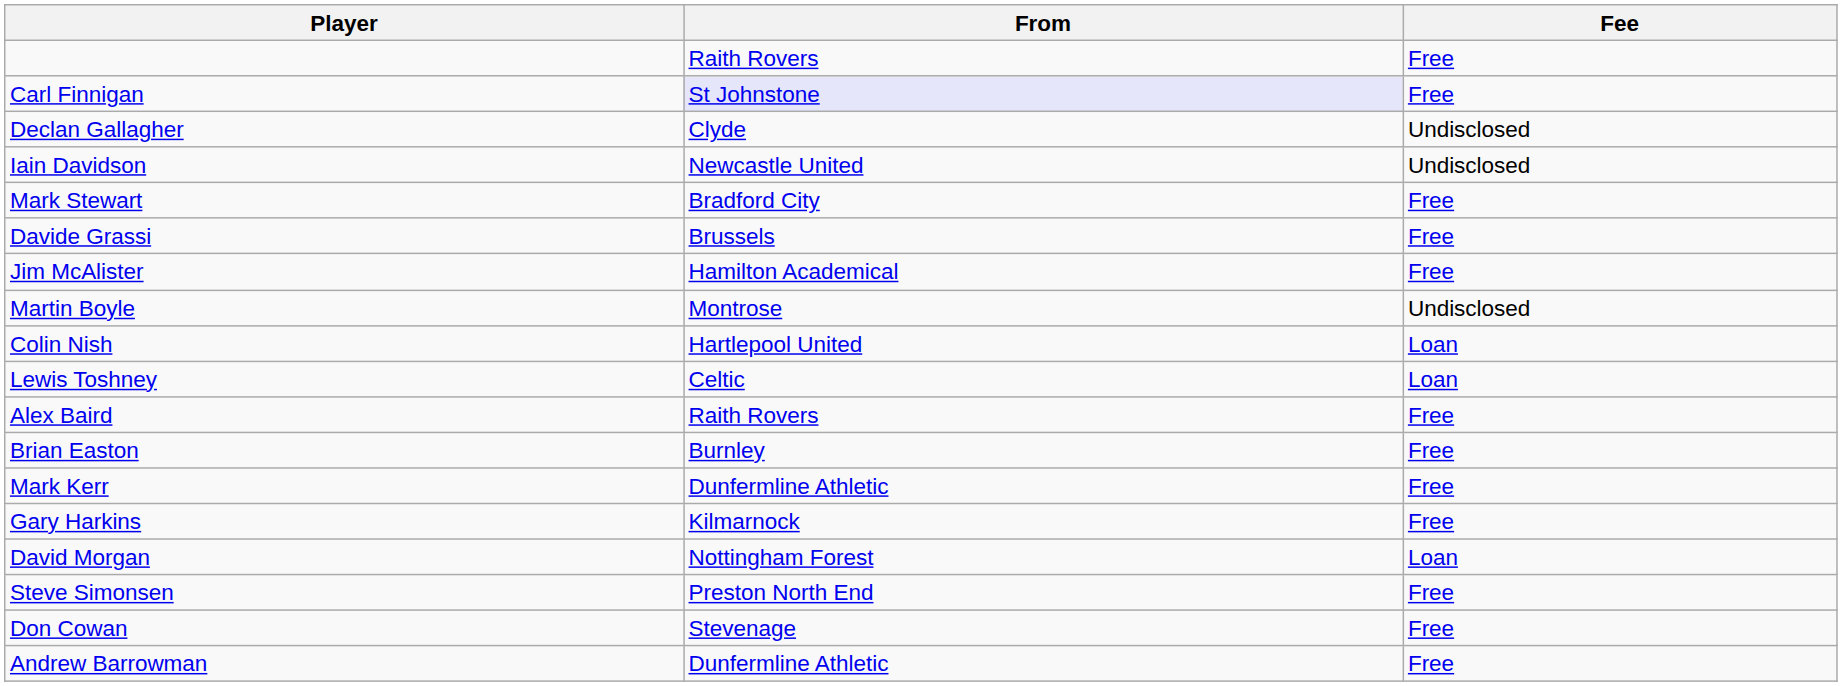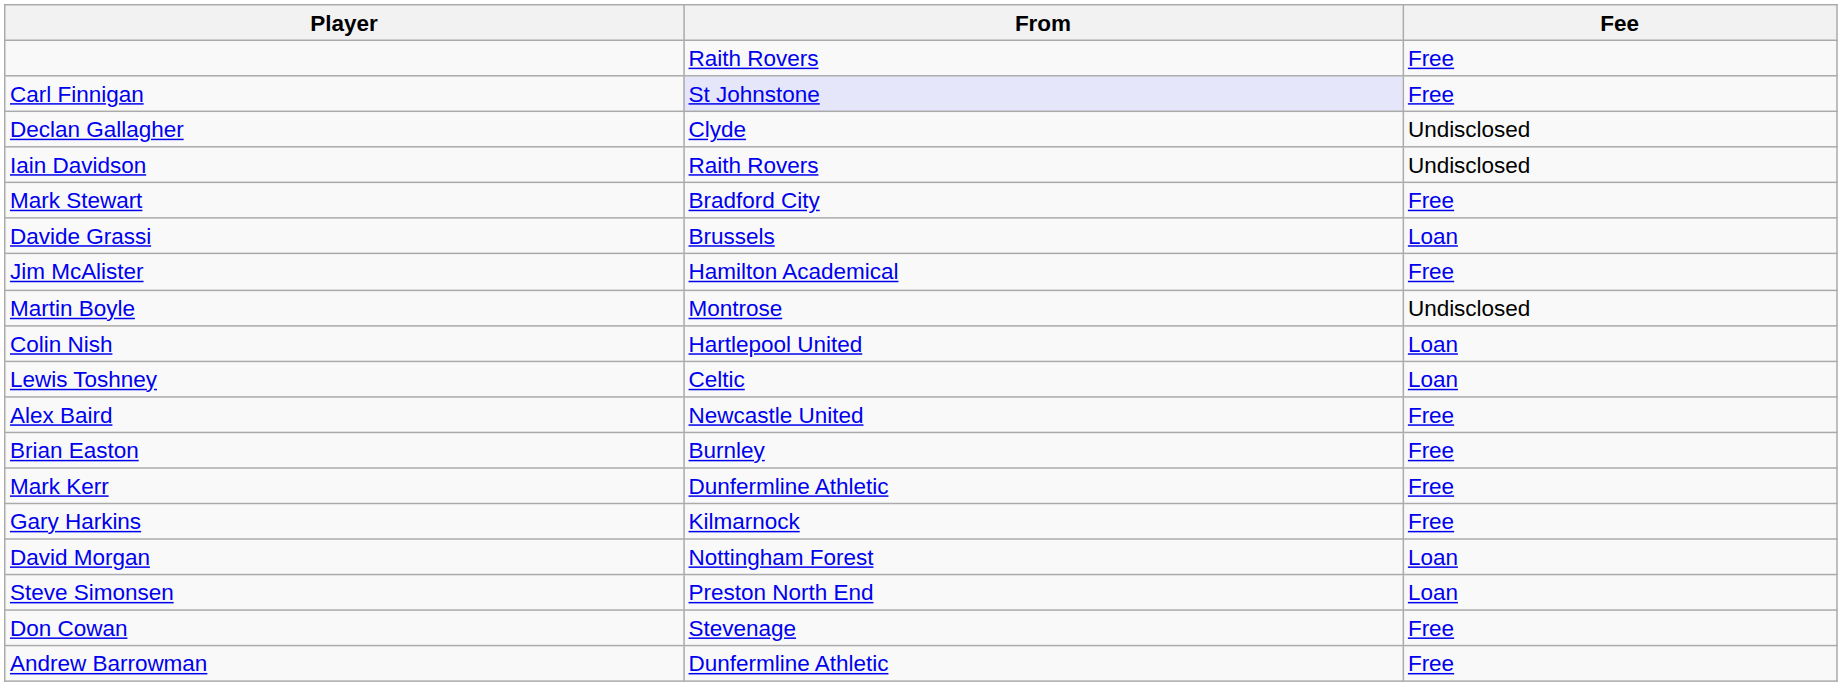Iain Davidson | From: Newcastle United -> Raith Rovers
Davide Grassi | Fee: Free -> Loan
Alex Baird | From: Raith Rovers -> Newcastle United
Steve Simonsen | Fee: Free -> Loan
